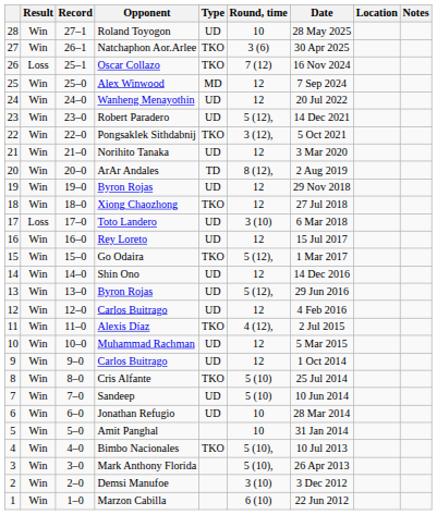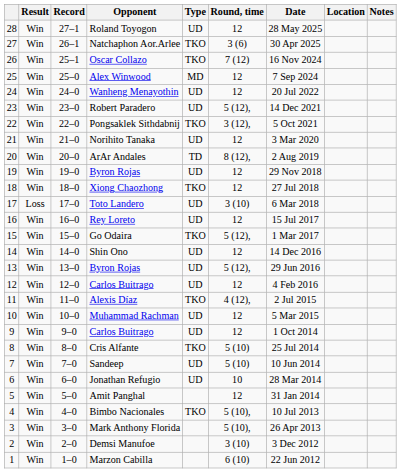Roland Toyogon | Round, time: 10 -> 12
Oscar Collazo | Result: Loss -> Win
Amit Panghal | Round, time: 10 -> 12
